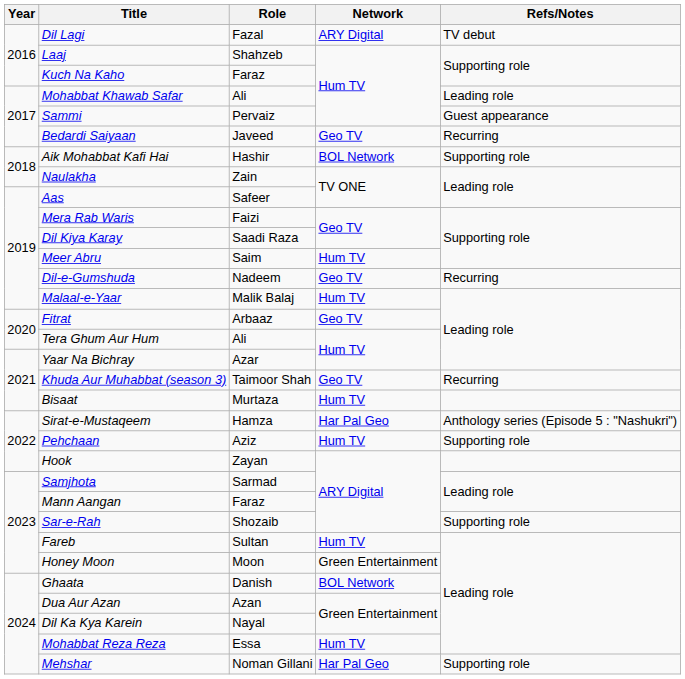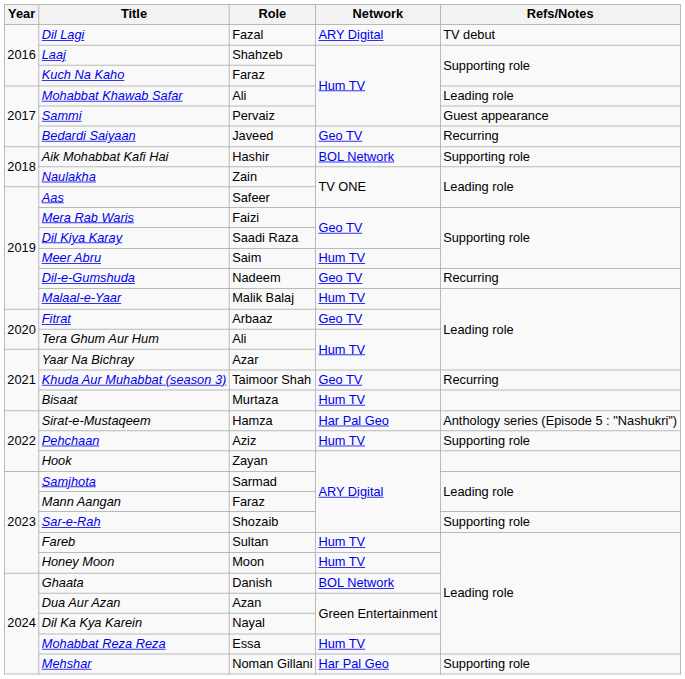Honey Moon | Network: Green Entertainment -> Hum TV
